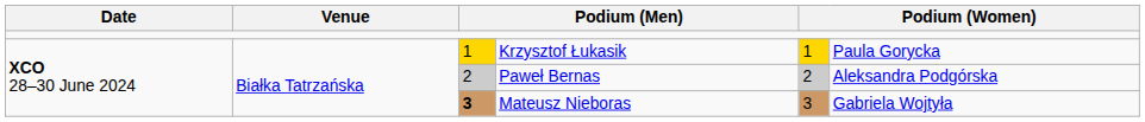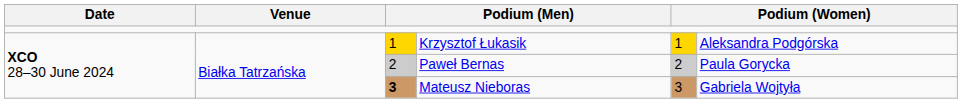Krzysztof Łukasik | column 6: Paula Gorycka -> Aleksandra Podgórska
Paweł Bernas | column 6: Aleksandra Podgórska -> Paula Gorycka
